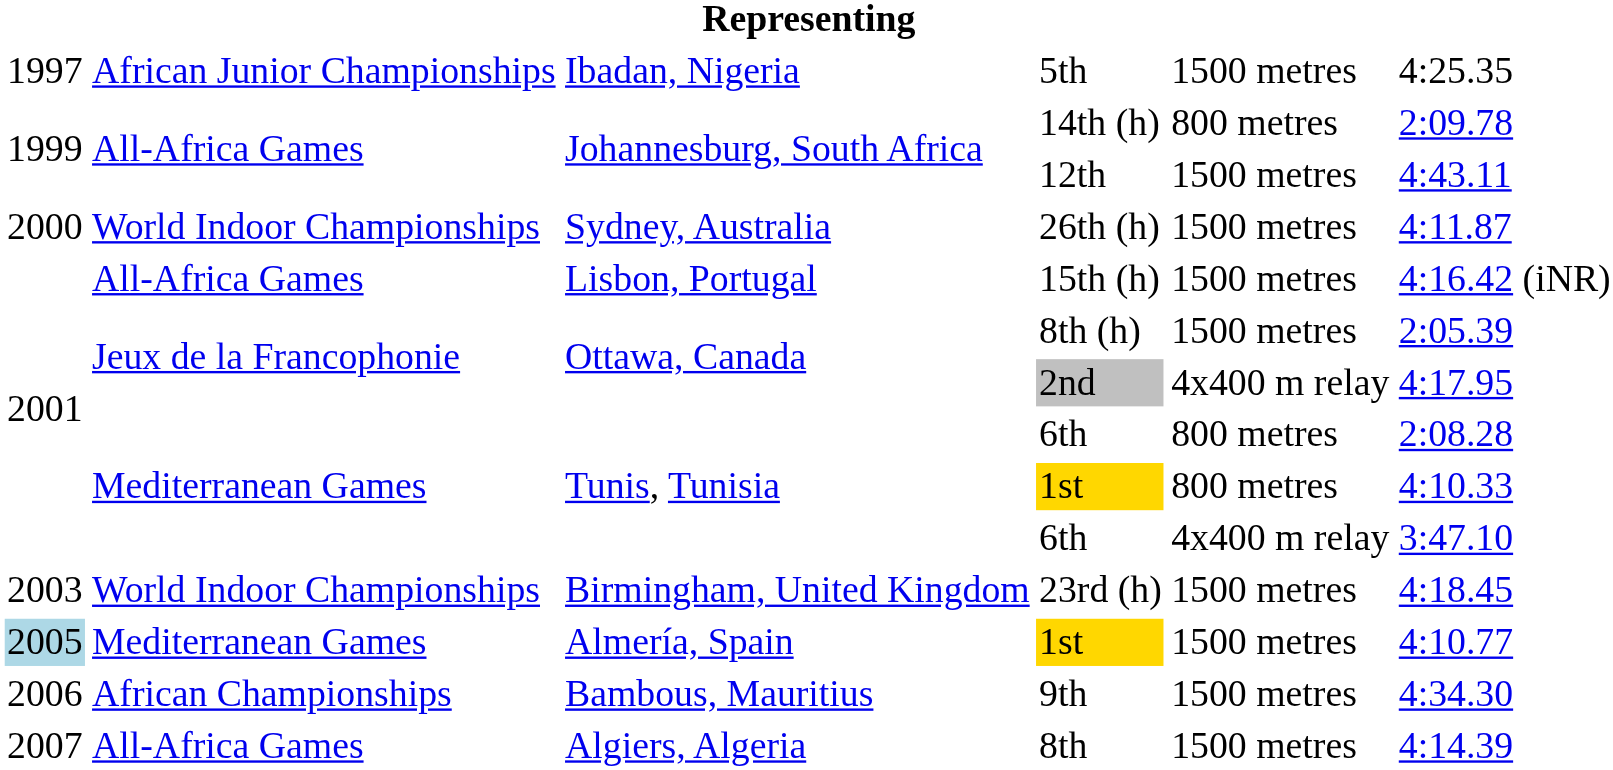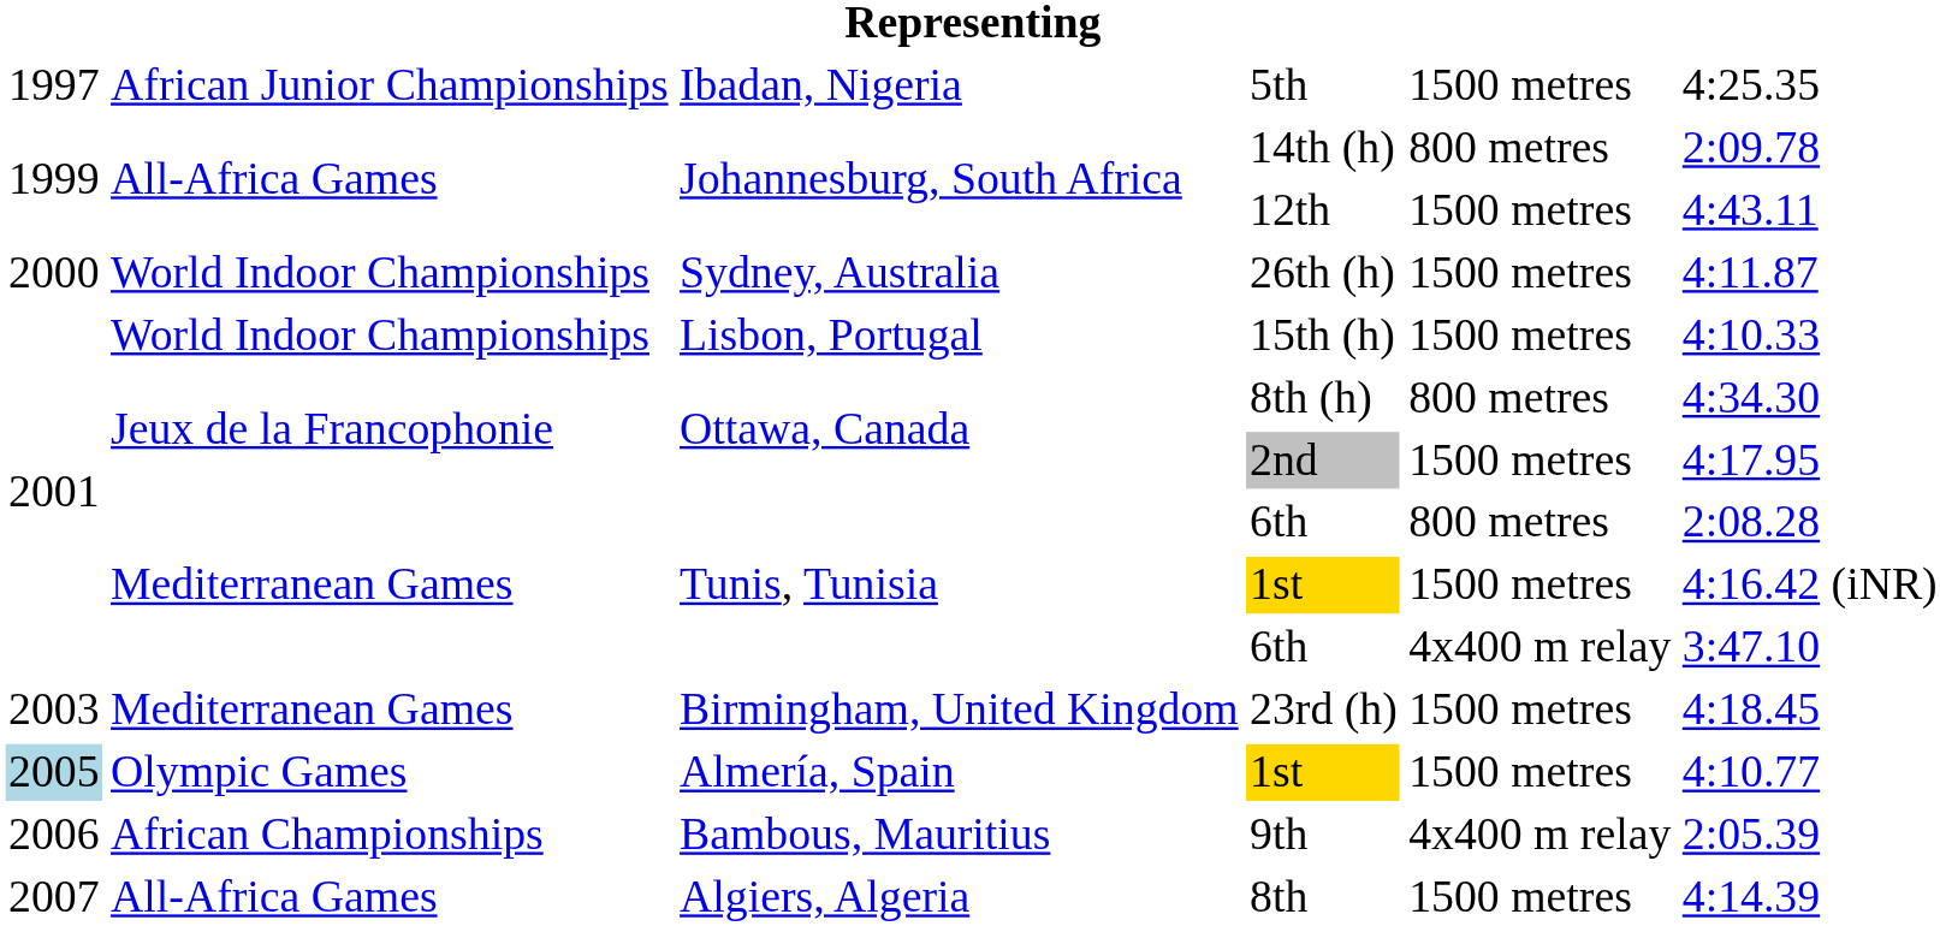15th (h) | column 2: All-Africa Games -> World Indoor Championships
15th (h) | column 6: 4:16.42 (iNR) -> 4:10.33
8th (h) | column 5: 1500 metres -> 800 metres
8th (h) | column 6: 2:05.39 -> 4:34.30
2nd | column 5: 4x400 m relay -> 1500 metres
Tunis, Tunisia / 1st | column 5: 800 metres -> 1500 metres
Tunis, Tunisia / 1st | column 6: 4:10.33 -> 4:16.42 (iNR)
23rd (h) | column 2: World Indoor Championships -> Mediterranean Games
Almería, Spain / 1st | column 2: Mediterranean Games -> Olympic Games
9th | column 5: 1500 metres -> 4x400 m relay
9th | column 6: 4:34.30 -> 2:05.39
